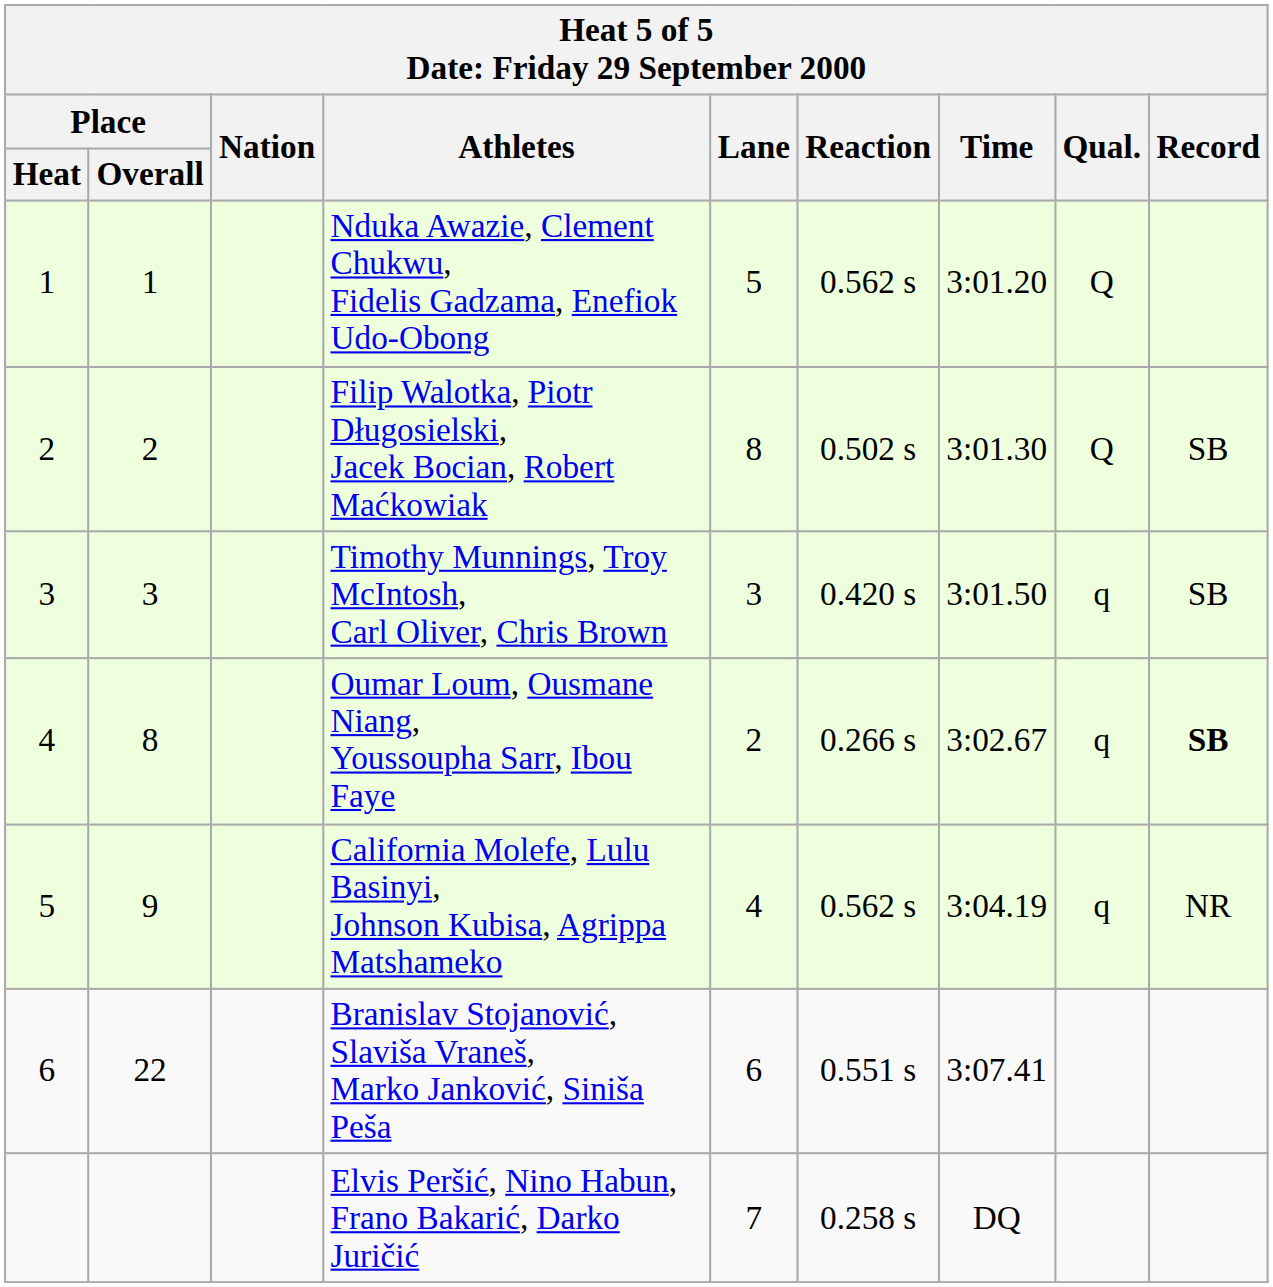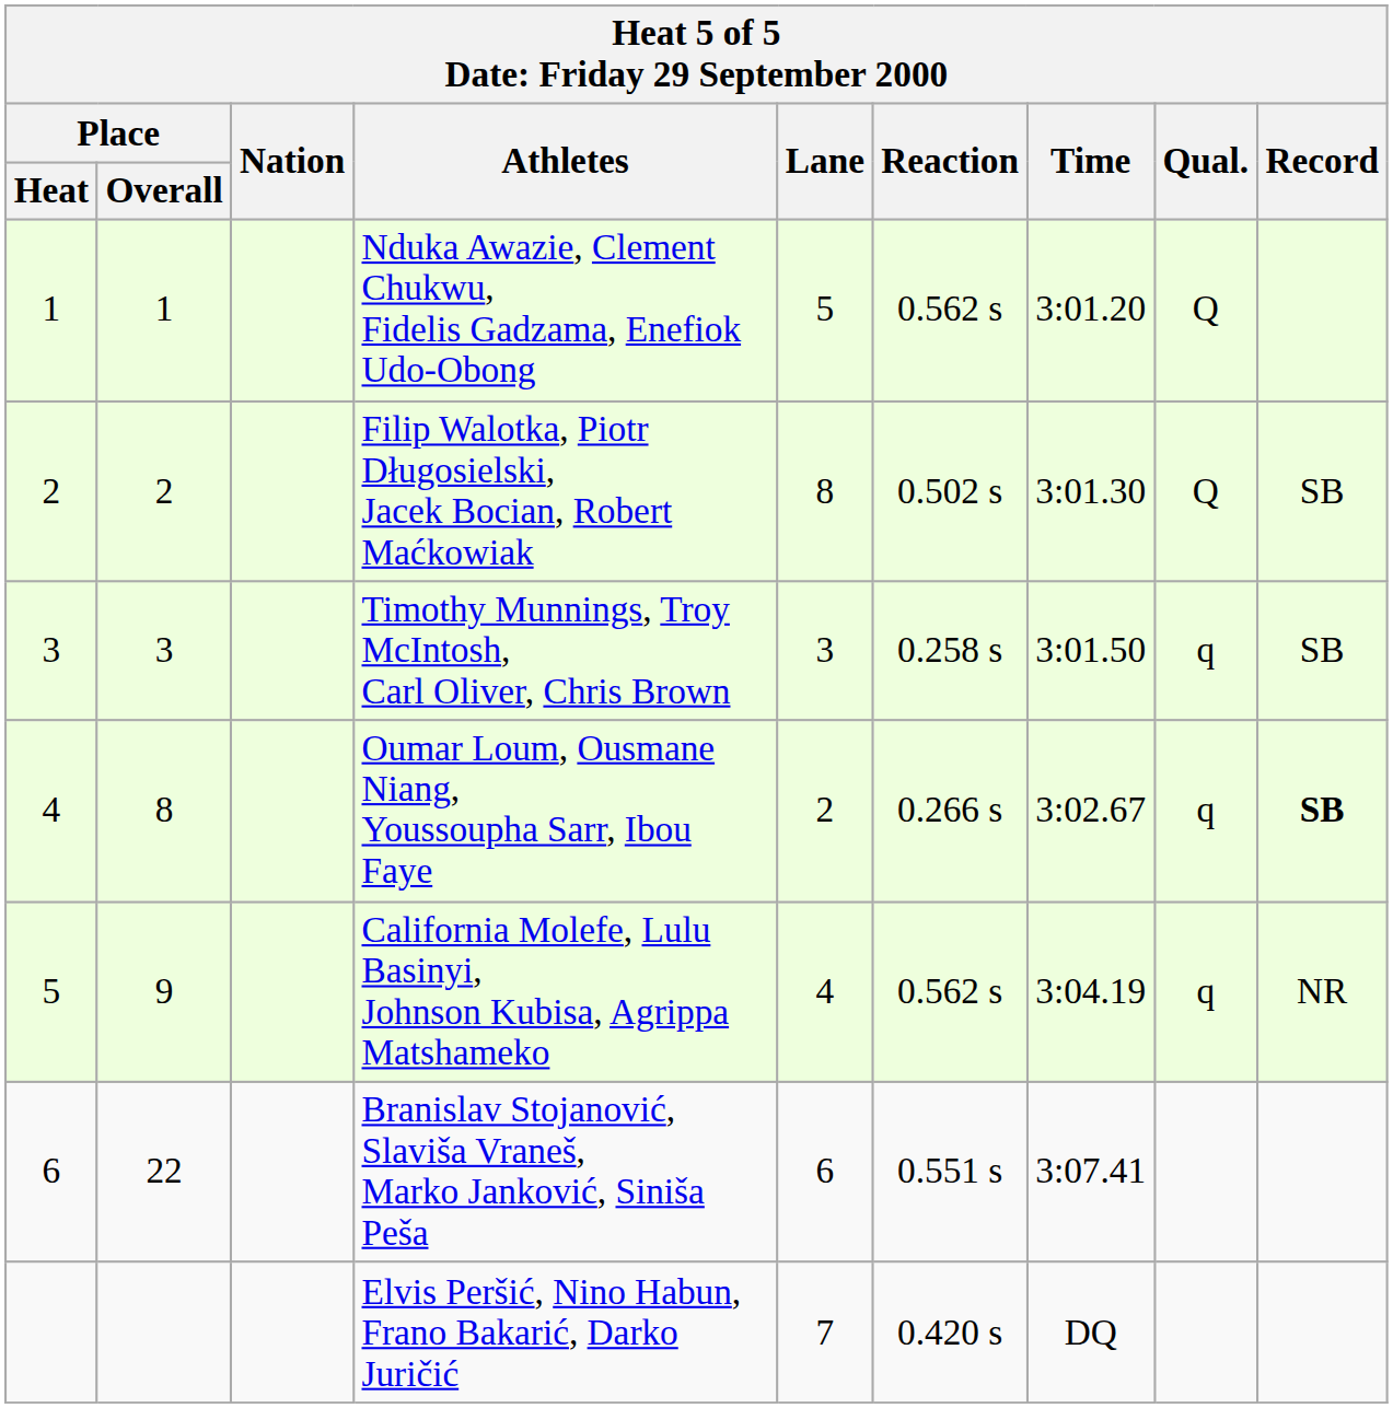Timothy Munnings, Troy McIntosh, Carl Oliver, Chris Brown | Reaction: 0.420 s -> 0.258 s
Elvis Peršić, Nino Habun, Frano Bakarić, Darko Juričić | Reaction: 0.258 s -> 0.420 s
